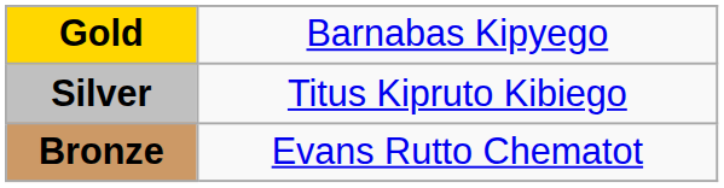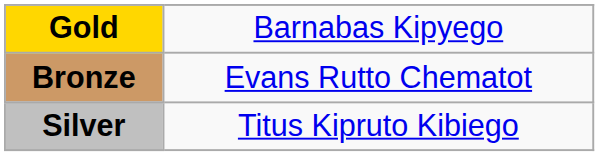rows swapped: Silver <-> Bronze
